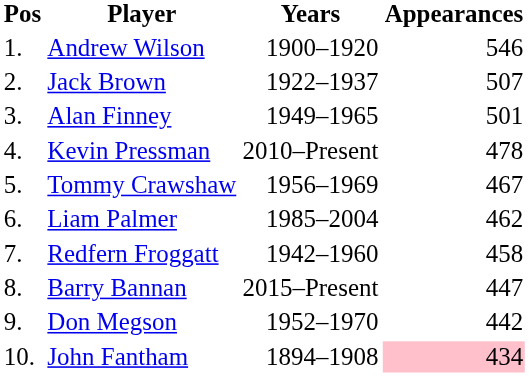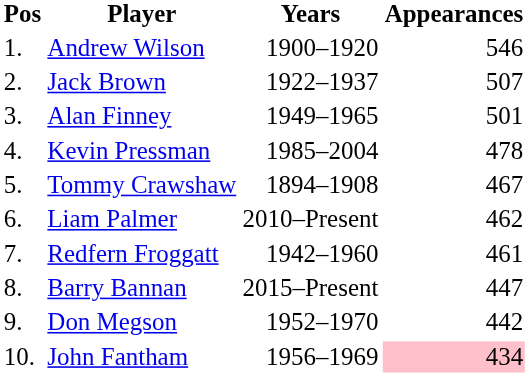Kevin Pressman | Years: 2010–Present -> 1985–2004
Tommy Crawshaw | Years: 1956–1969 -> 1894–1908
Liam Palmer | Years: 1985–2004 -> 2010–Present
Redfern Froggatt | Appearances: 458 -> 461
John Fantham | Years: 1894–1908 -> 1956–1969
